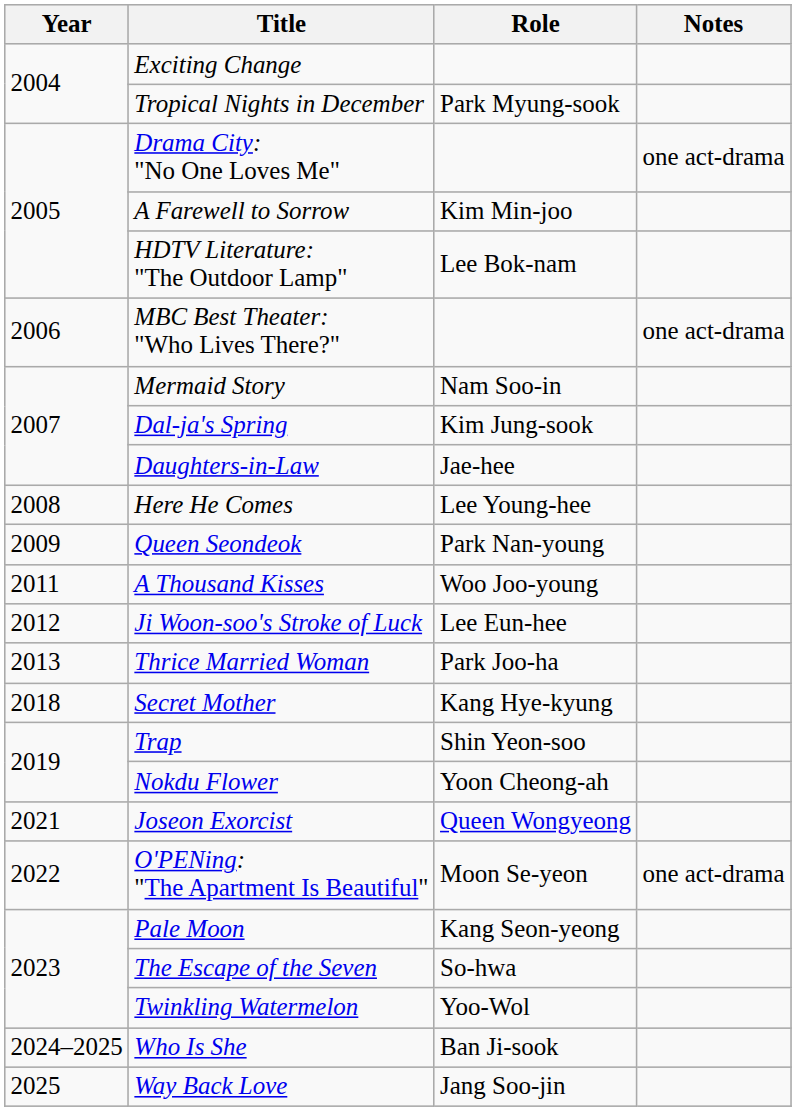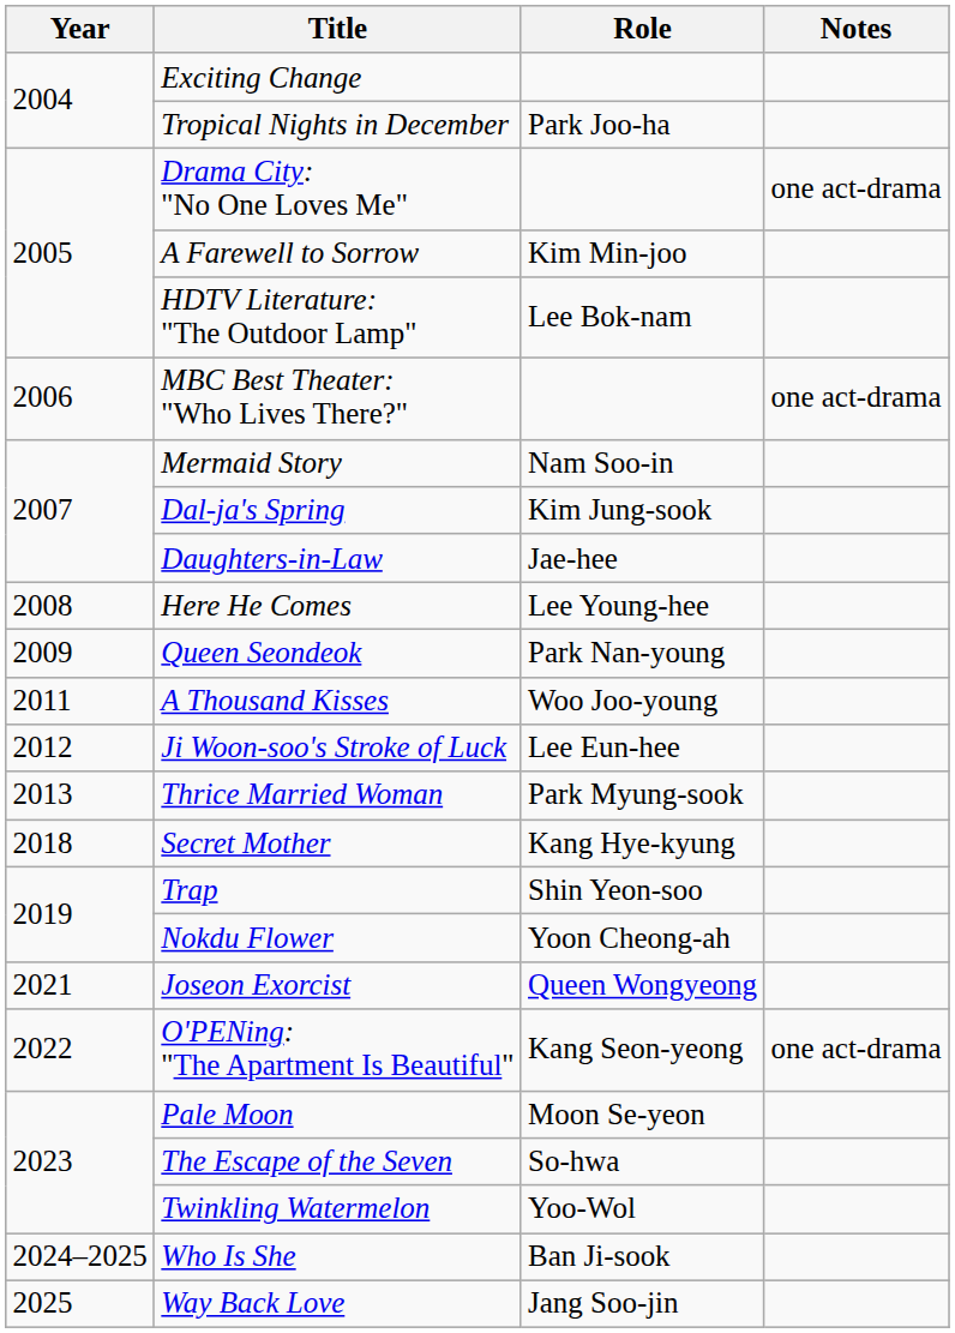Tropical Nights in December | Role: Park Myung-sook -> Park Joo-ha
Thrice Married Woman | Role: Park Joo-ha -> Park Myung-sook
O'PENing: "The Apartment Is Beautiful" | Role: Moon Se-yeon -> Kang Seon-yeong
Pale Moon | Role: Kang Seon-yeong -> Moon Se-yeon
